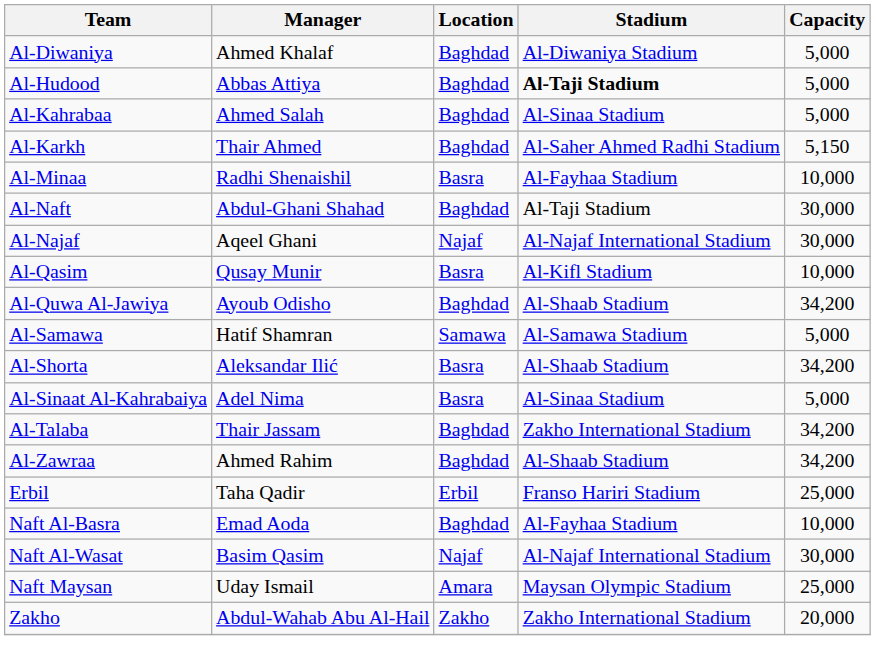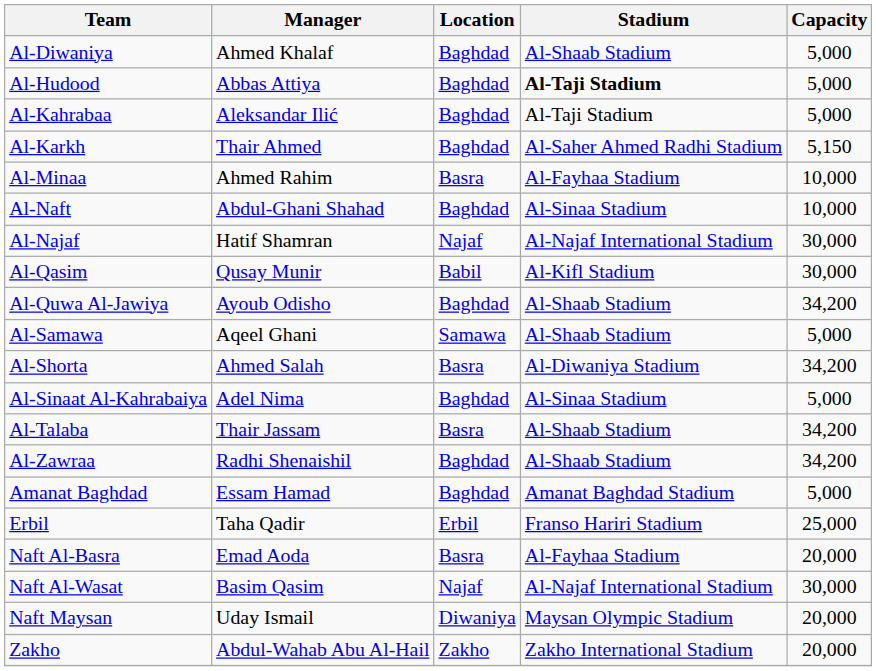Al-Diwaniya | Stadium: Al-Diwaniya Stadium -> Al-Shaab Stadium
Al-Kahrabaa | Manager: Ahmed Salah -> Aleksandar Ilić
Al-Kahrabaa | Stadium: Al-Sinaa Stadium -> Al-Taji Stadium
Al-Minaa | Manager: Radhi Shenaishil -> Ahmed Rahim
Al-Naft | Stadium: Al-Taji Stadium -> Al-Sinaa Stadium
Al-Naft | Capacity: 30,000 -> 10,000
Al-Najaf | Manager: Aqeel Ghani -> Hatif Shamran
Al-Qasim | Location: Basra -> Babil
Al-Qasim | Capacity: 10,000 -> 30,000
Al-Samawa | Manager: Hatif Shamran -> Aqeel Ghani
Al-Samawa | Stadium: Al-Samawa Stadium -> Al-Shaab Stadium
Al-Shorta | Manager: Aleksandar Ilić -> Ahmed Salah
Al-Shorta | Stadium: Al-Shaab Stadium -> Al-Diwaniya Stadium
Al-Sinaat Al-Kahrabaiya | Location: Basra -> Baghdad
Al-Talaba | Location: Baghdad -> Basra
Al-Talaba | Stadium: Zakho International Stadium -> Al-Shaab Stadium
Al-Zawraa | Manager: Ahmed Rahim -> Radhi Shenaishil
+ row: Amanat Baghdad | Essam Hamad | Baghdad | Amanat Baghdad Stadium | 5,000
Naft Al-Basra | Location: Baghdad -> Basra
Naft Al-Basra | Capacity: 10,000 -> 20,000
Naft Maysan | Location: Amara -> Diwaniya
Naft Maysan | Capacity: 25,000 -> 20,000
